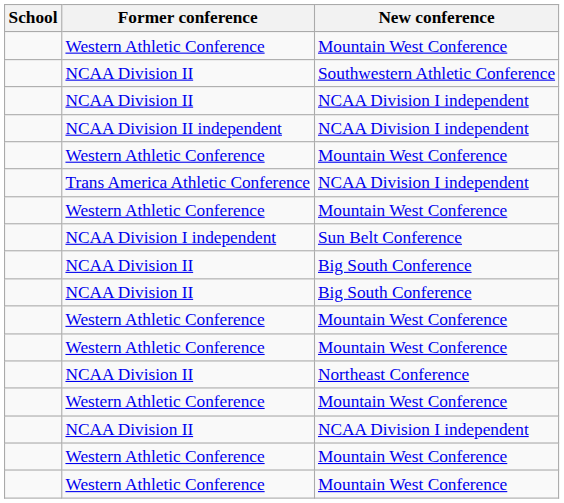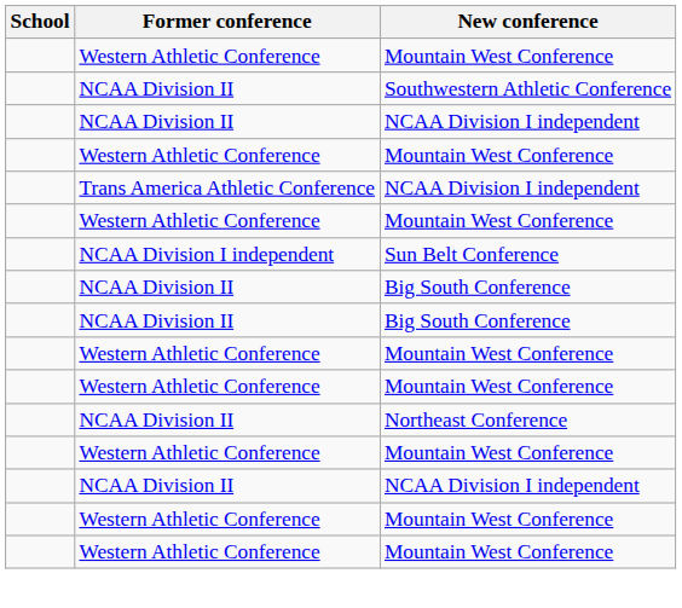- row: NCAA Division II independent | NCAA Division I independent
